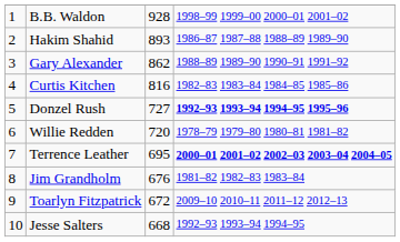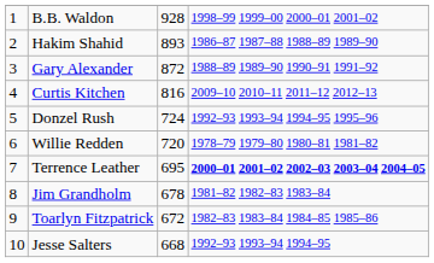Gary Alexander | column 3: 862 -> 872
Curtis Kitchen | column 4: 1982–83 1983–84 1984–85 1985–86 -> 2009–10 2010–11 2011–12 2012–13
Donzel Rush | column 3: 727 -> 724
Donzel Rush | column 4: bold -> normal
Jim Grandholm | column 3: 676 -> 678
Toarlyn Fitzpatrick | column 4: 2009–10 2010–11 2011–12 2012–13 -> 1982–83 1983–84 1984–85 1985–86
